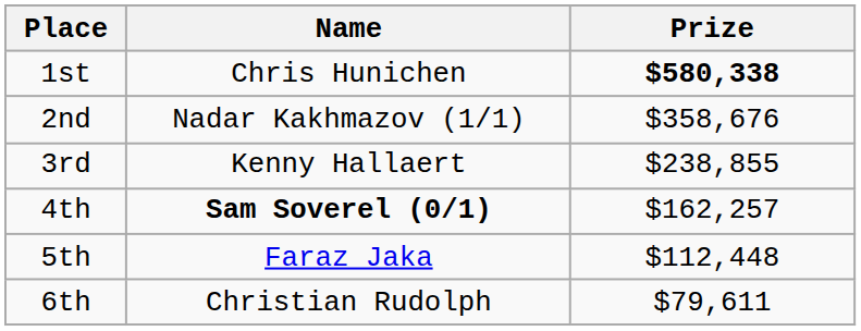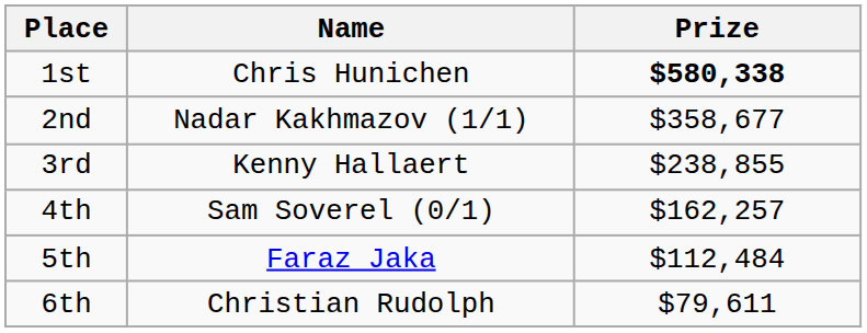2nd | Prize: $358,676 -> $358,677
4th | Name: bold -> normal
5th | Prize: $112,448 -> $112,484
